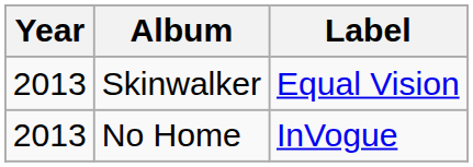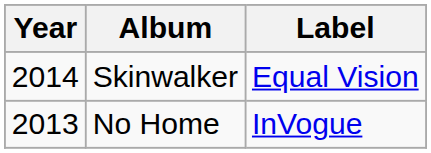Skinwalker | Year: 2013 -> 2014
